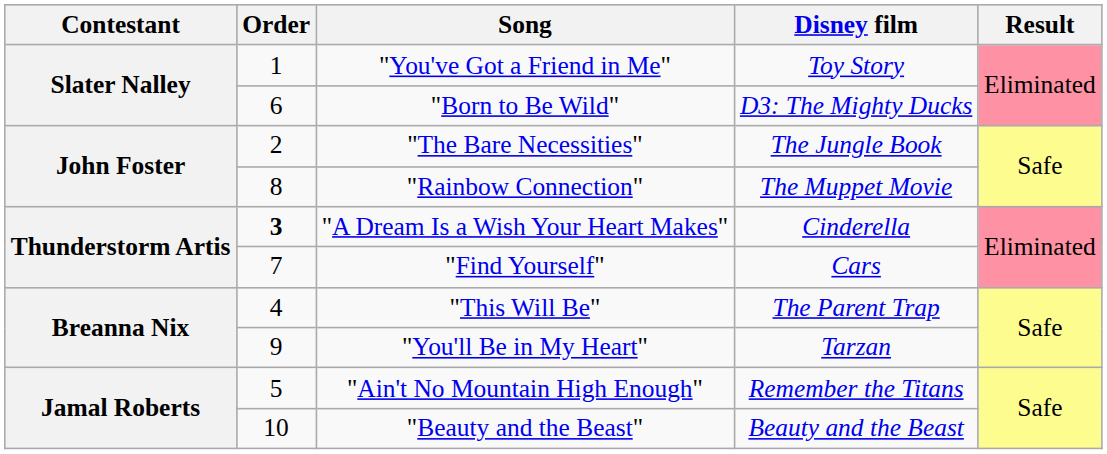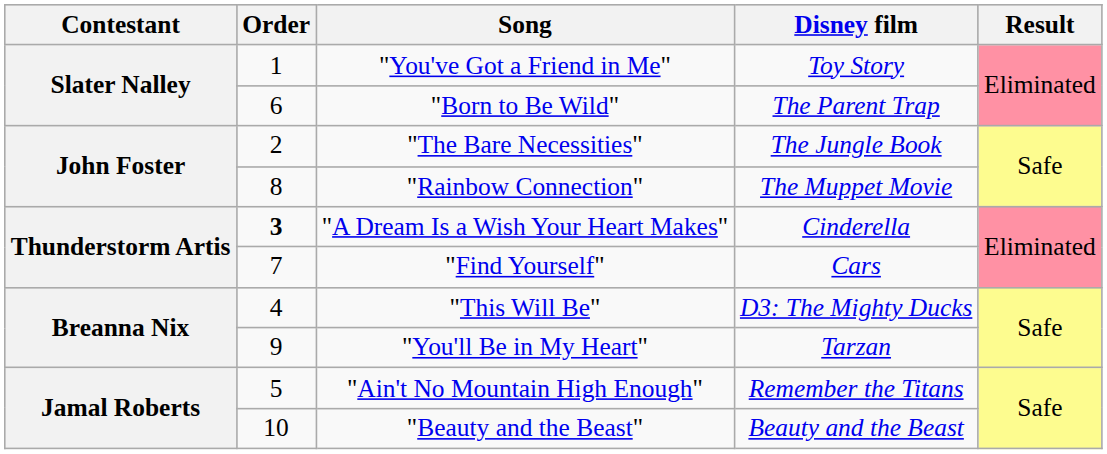"Born to Be Wild" | Disney film: D3: The Mighty Ducks -> The Parent Trap
"This Will Be" | Disney film: The Parent Trap -> D3: The Mighty Ducks
